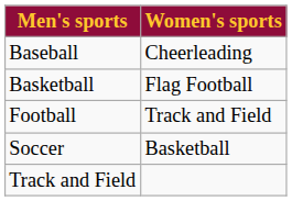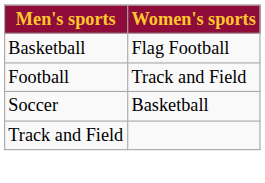- row: Baseball | Cheerleading
